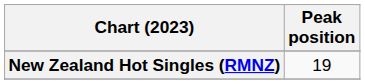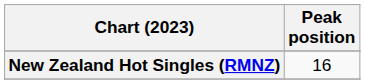New Zealand Hot Singles (RMNZ) | Peak position: 19 -> 16
